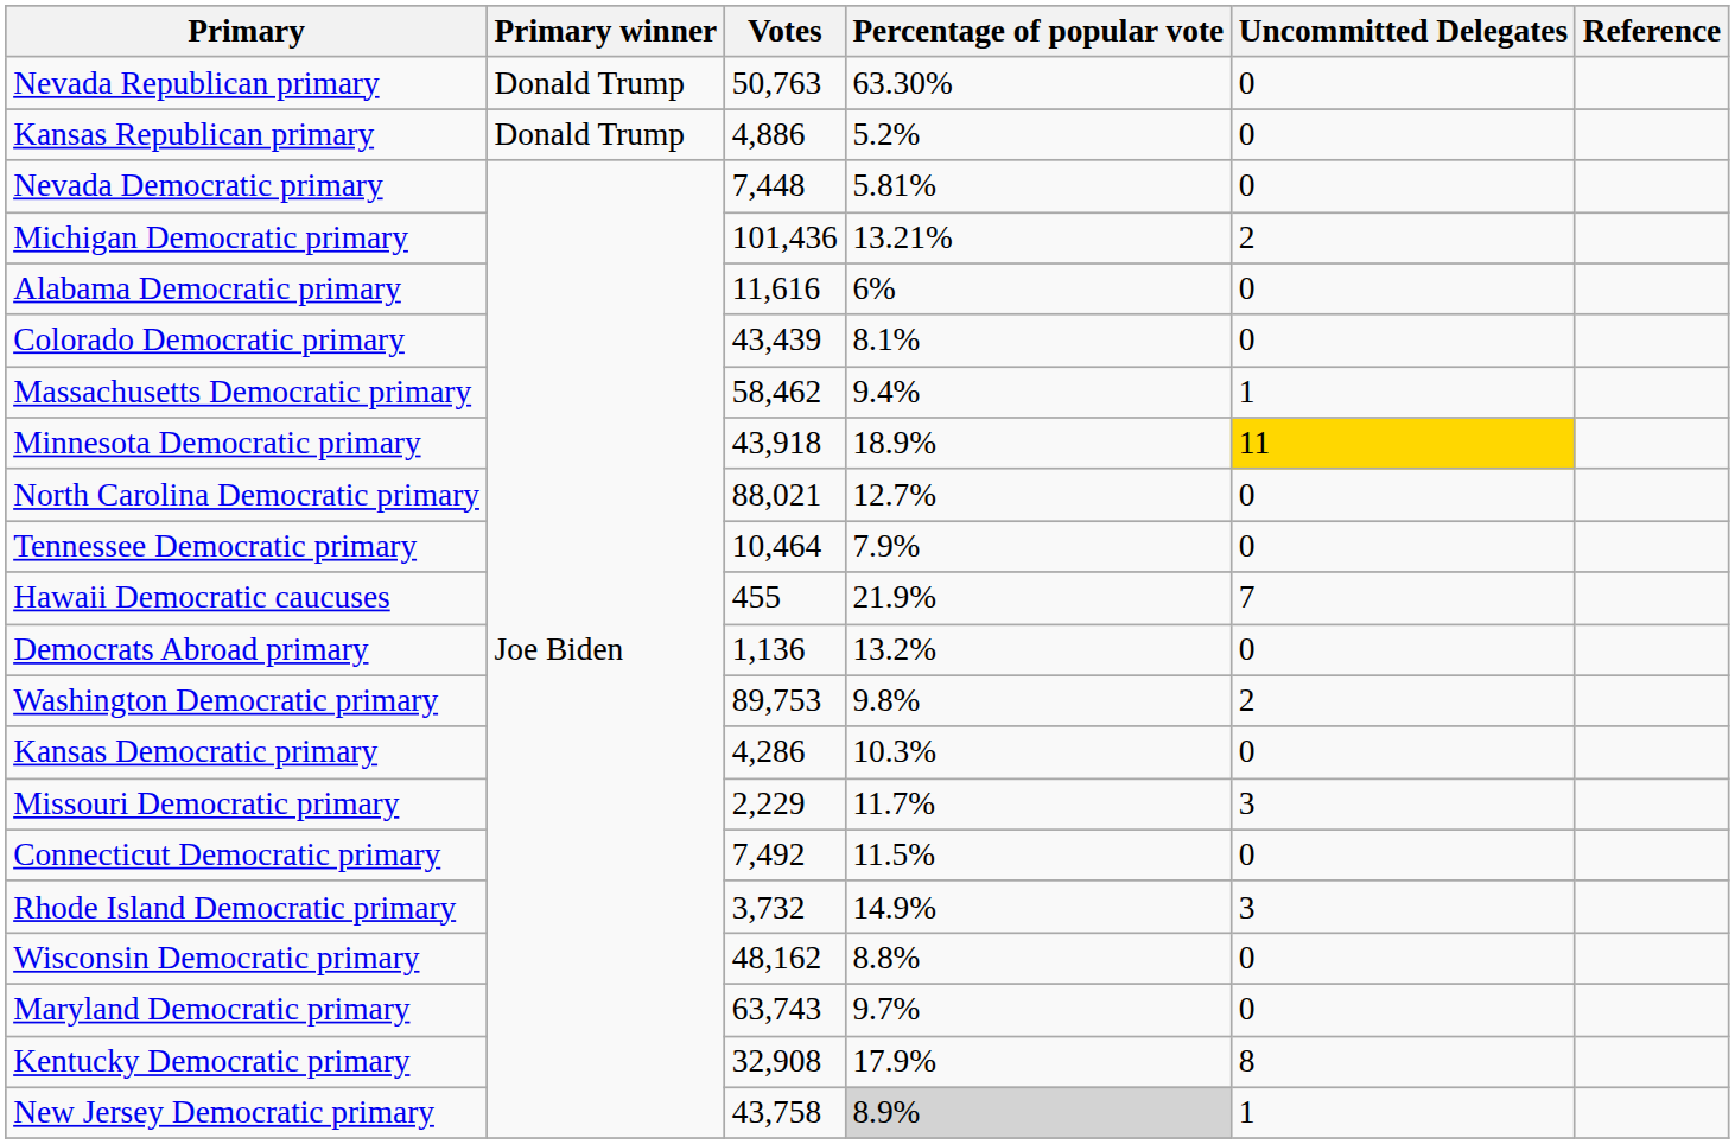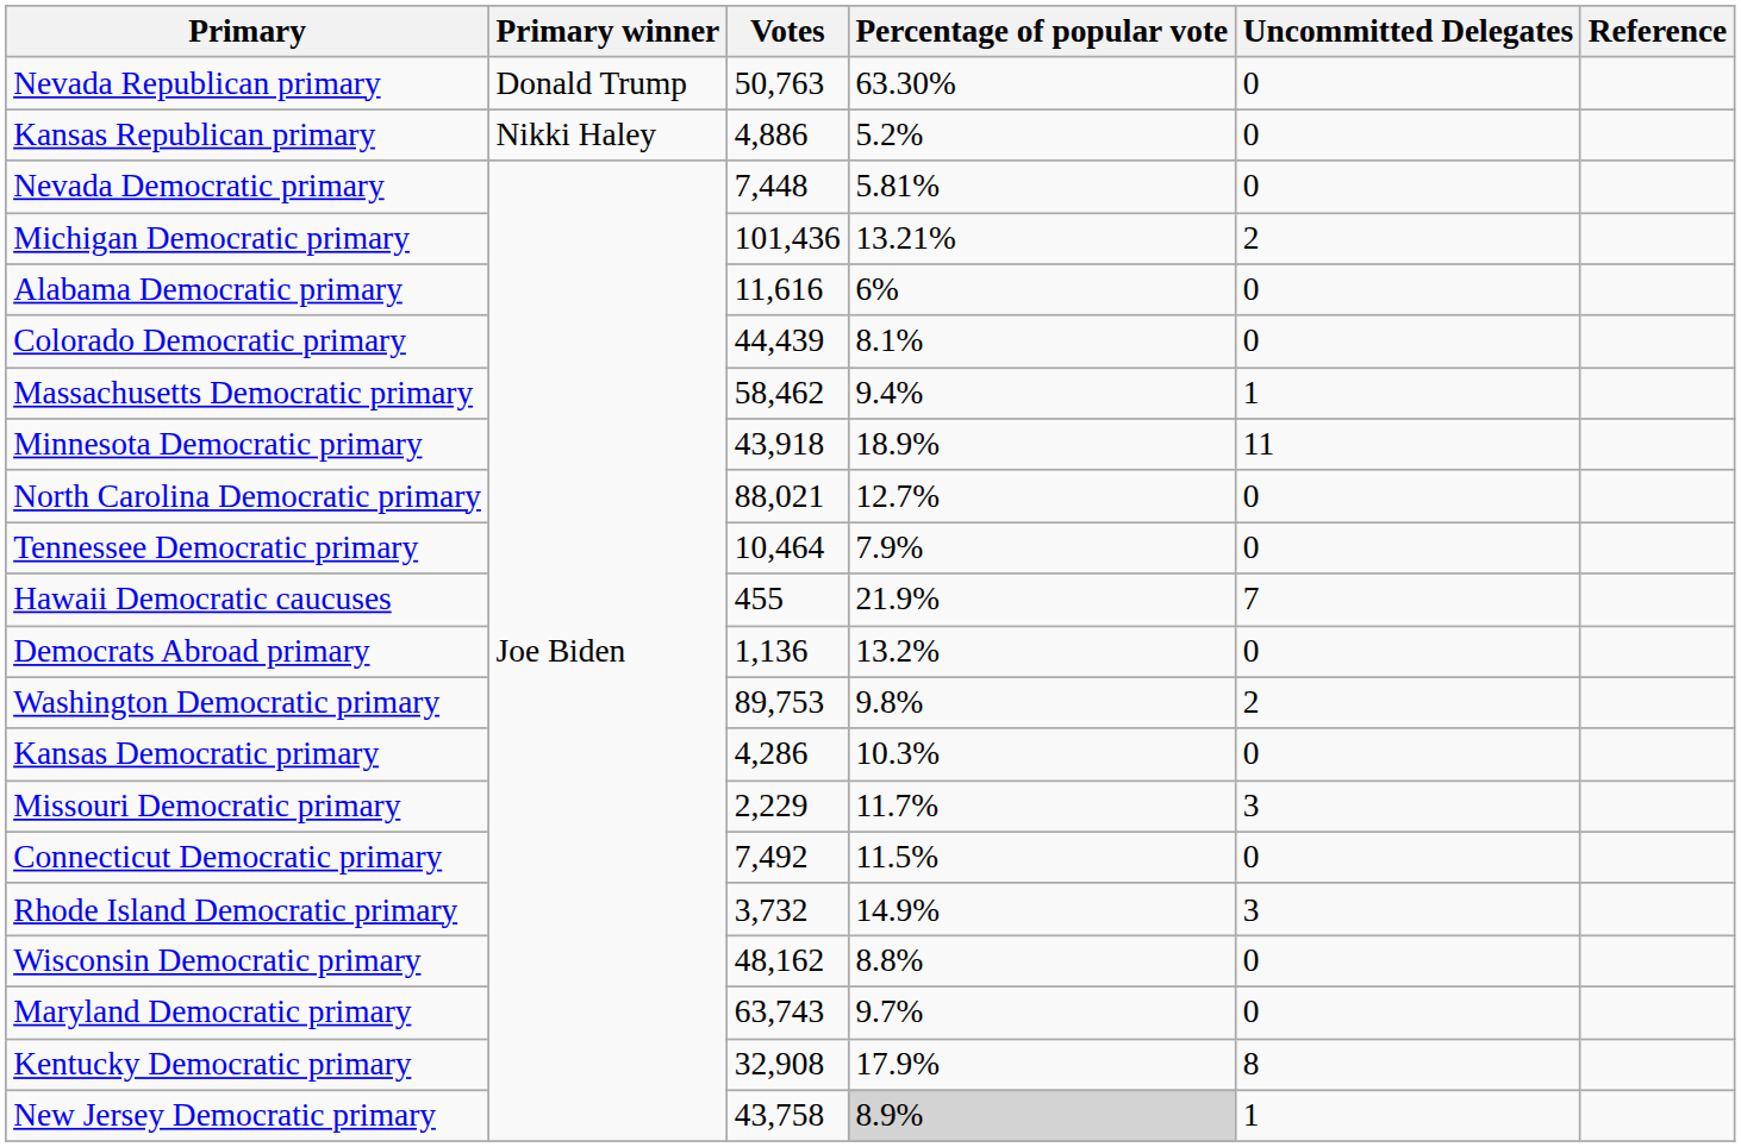Kansas Republican primary | Primary winner: Donald Trump -> Nikki Haley
Colorado Democratic primary | Votes: 43,439 -> 44,439
Minnesota Democratic primary | Uncommitted Delegates: gold background -> no background
